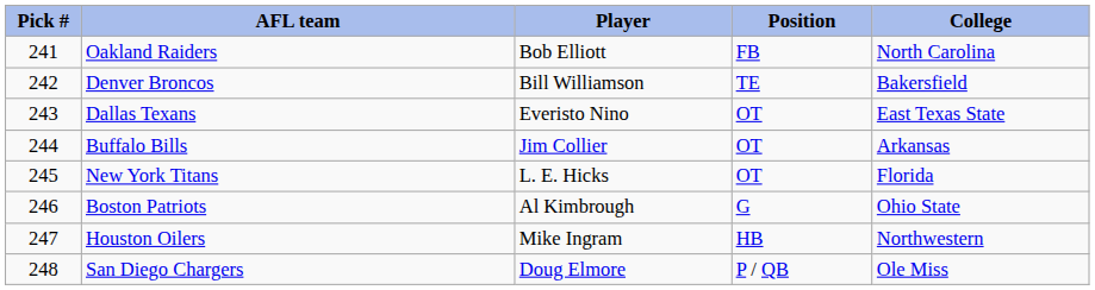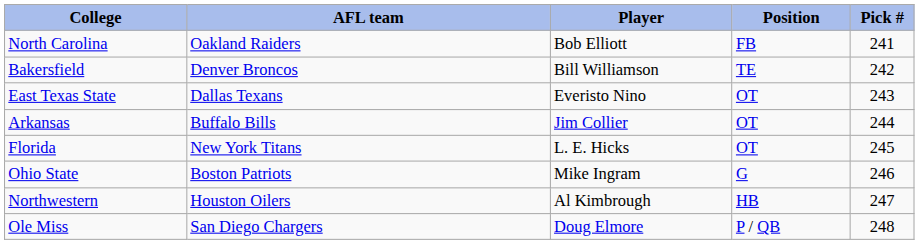columns swapped: Pick # <-> College
Boston Patriots | Player: Al Kimbrough -> Mike Ingram
Houston Oilers | Player: Mike Ingram -> Al Kimbrough
